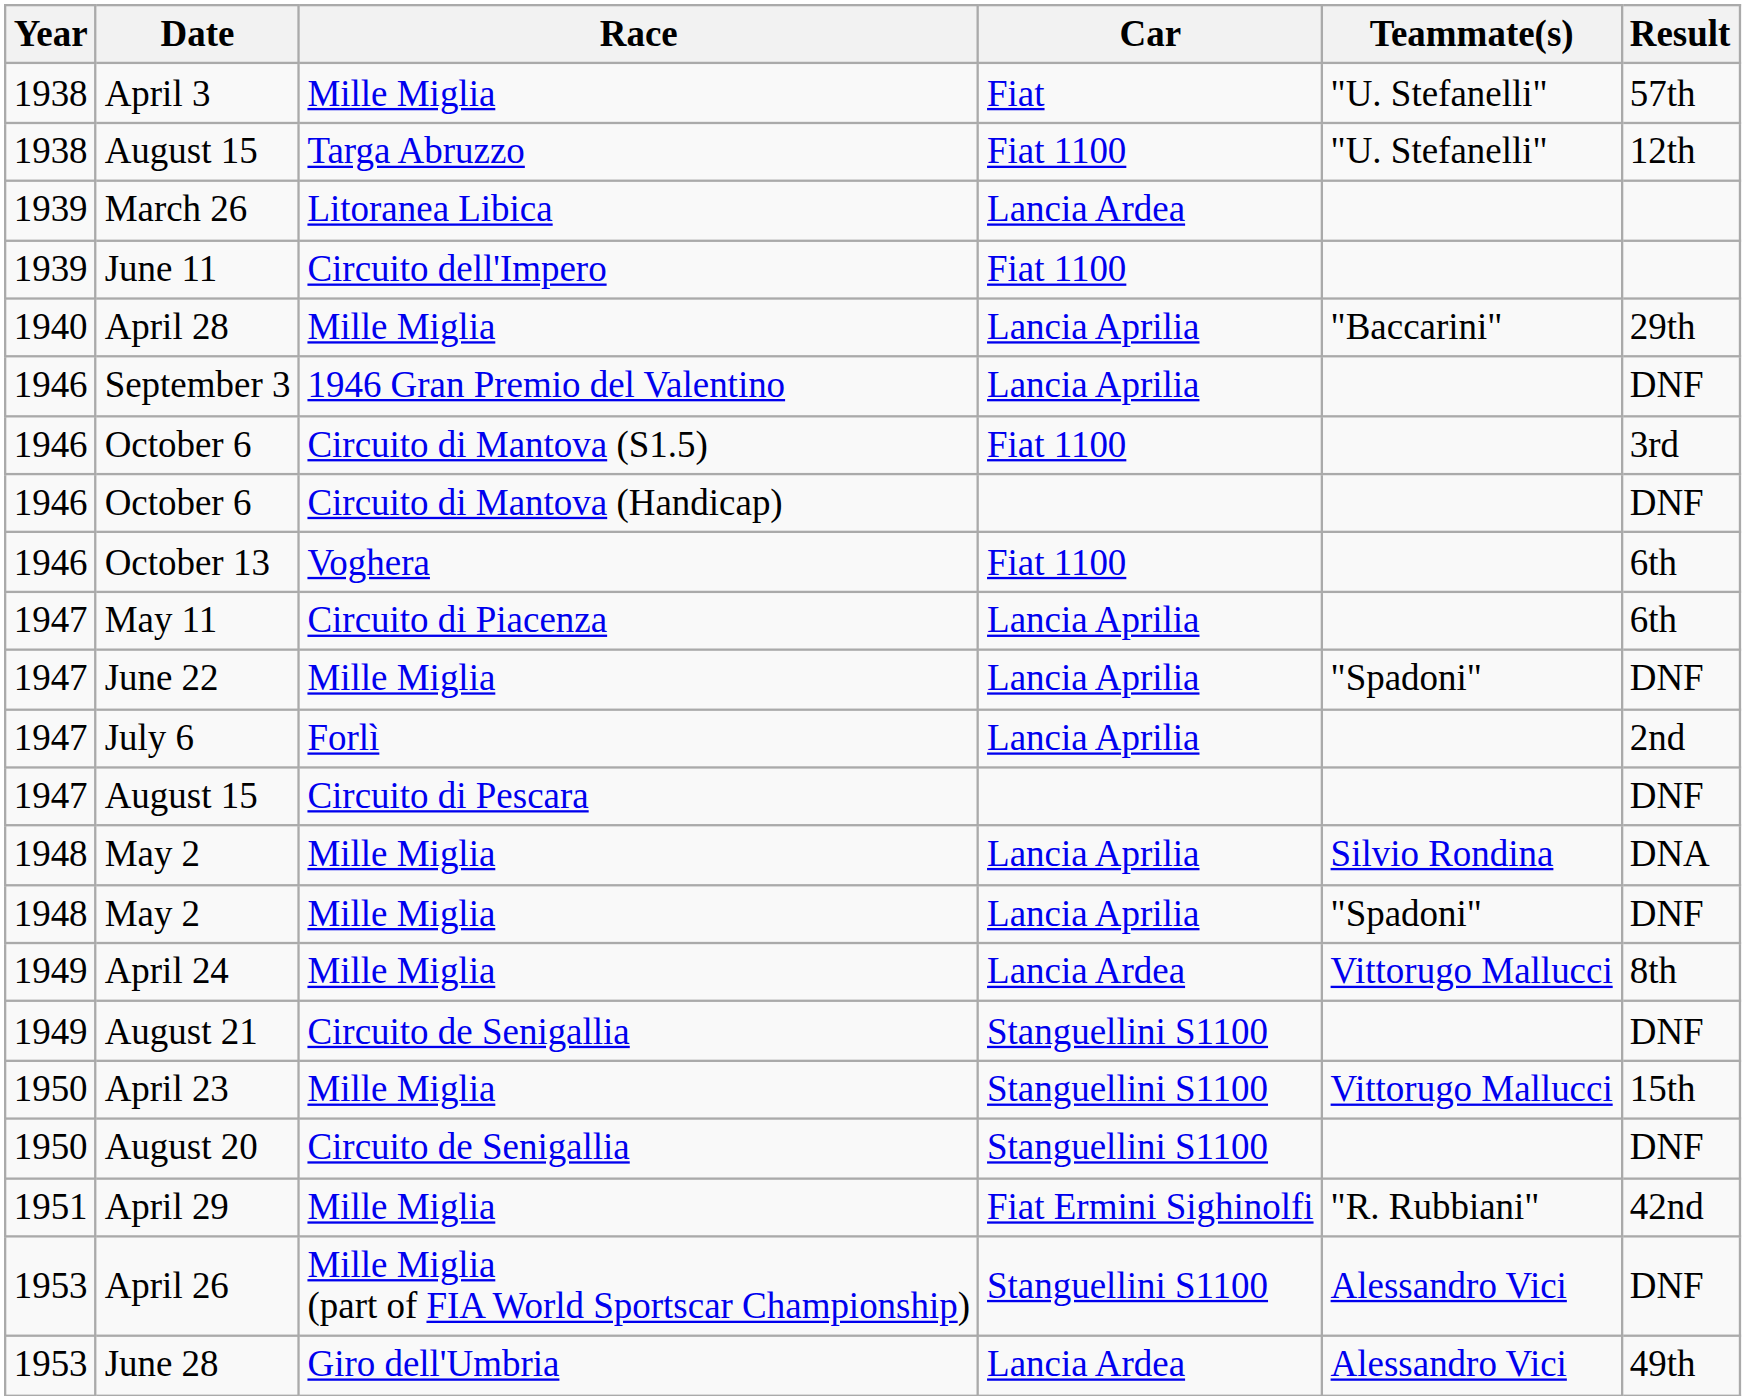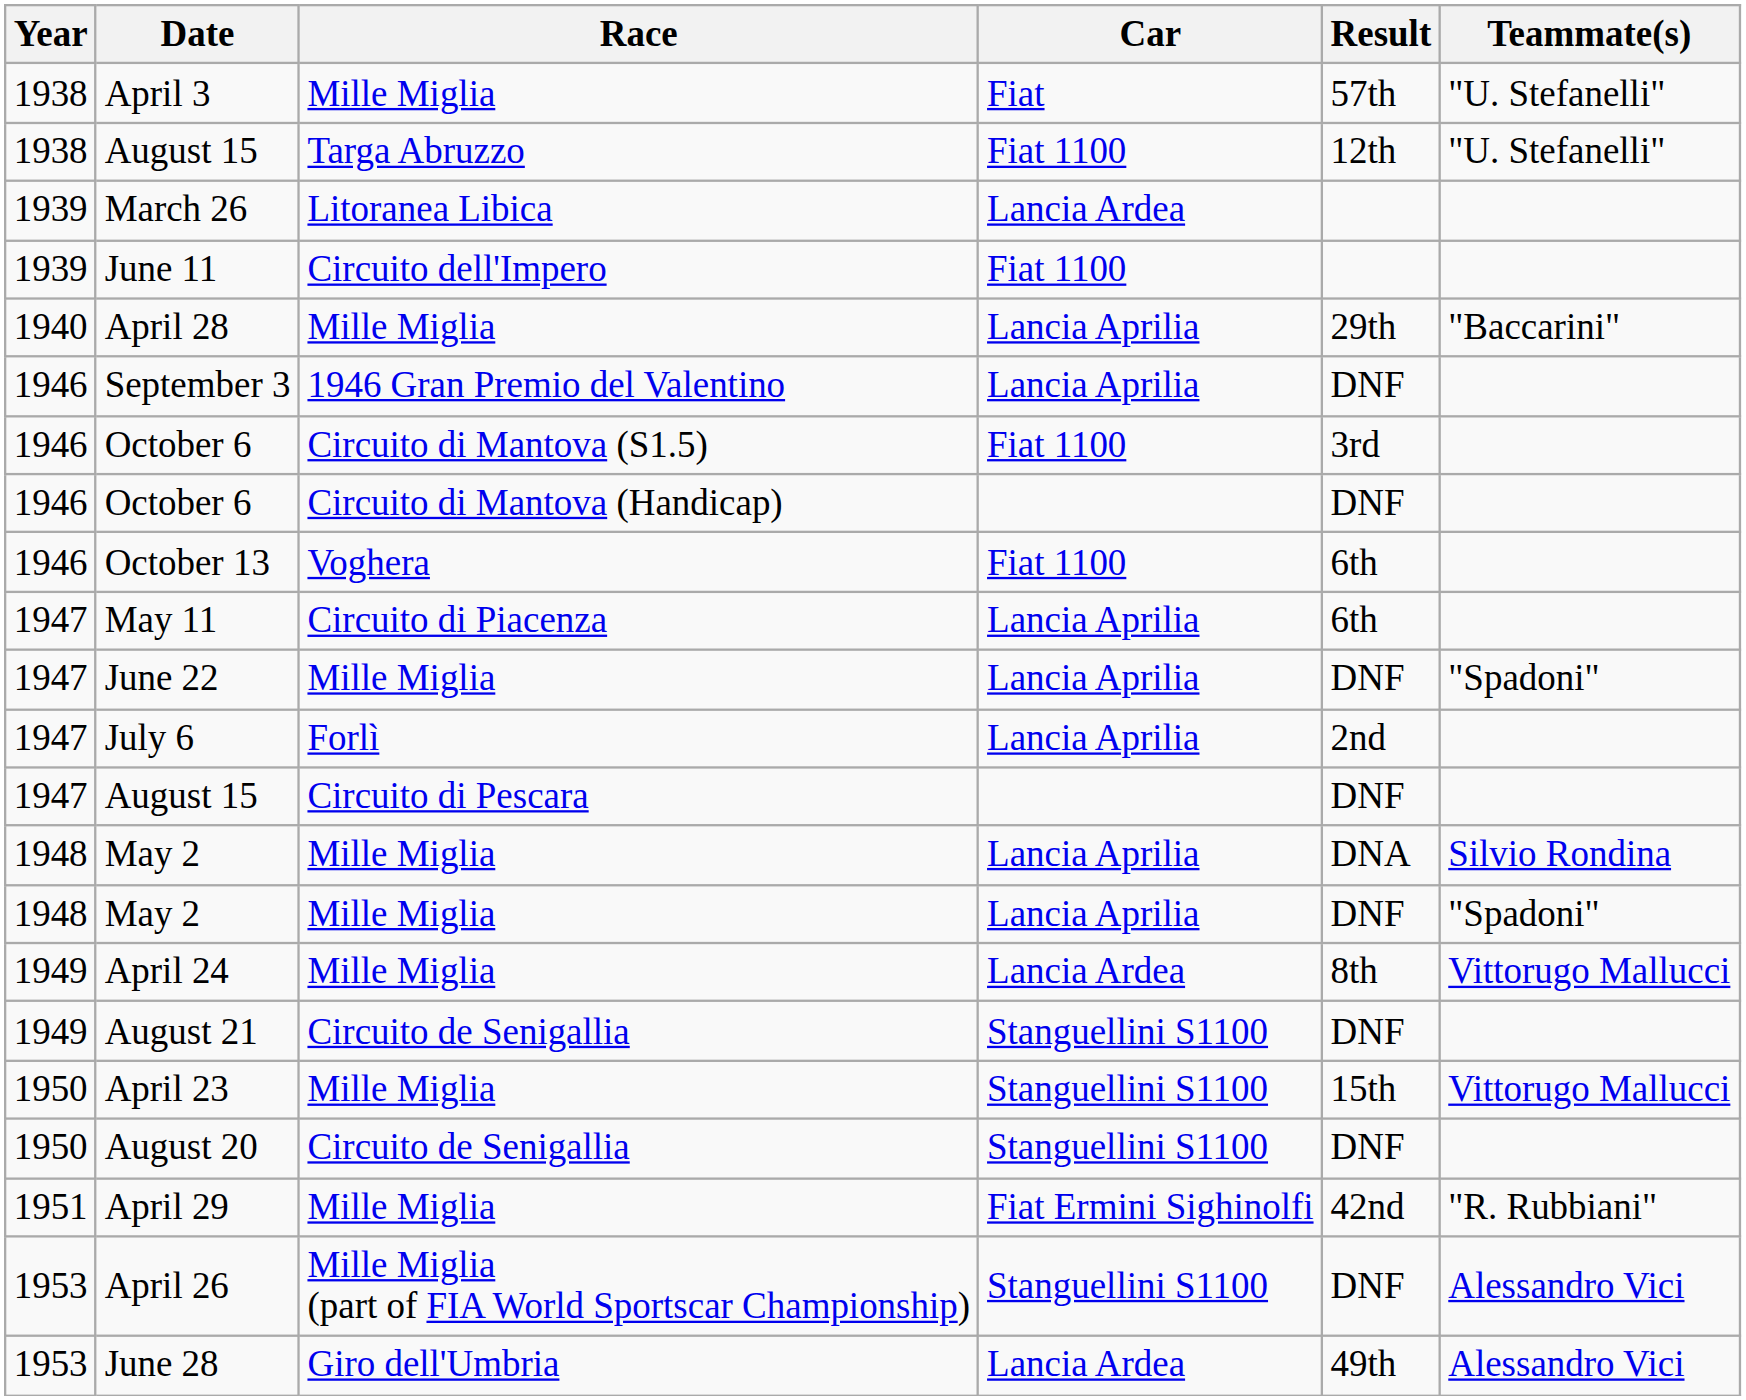columns swapped: Teammate(s) <-> Result
